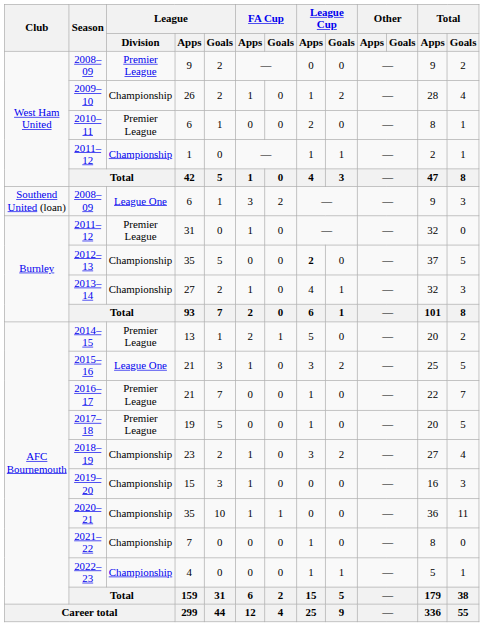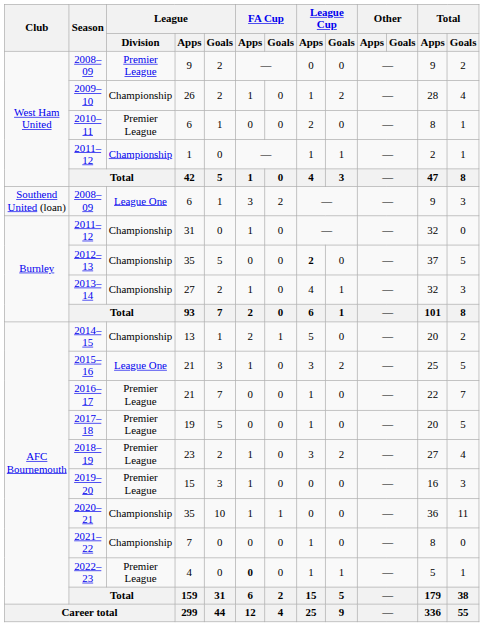2011–12 / 31 | League / Division: Premier League -> Championship
2014–15 | League / Division: Premier League -> Championship
2018–19 | League / Division: Championship -> Premier League
2019–20 | League / Division: Championship -> Premier League
2022–23 | League / Division: Championship -> Premier League
2022–23 | FA Cup / Apps: normal -> bold
